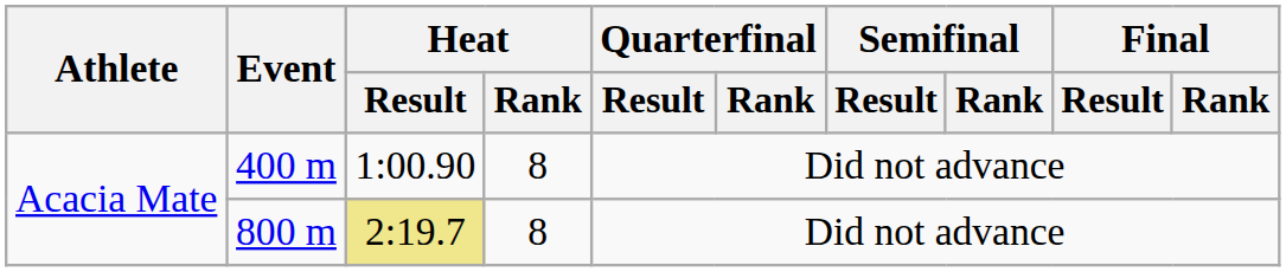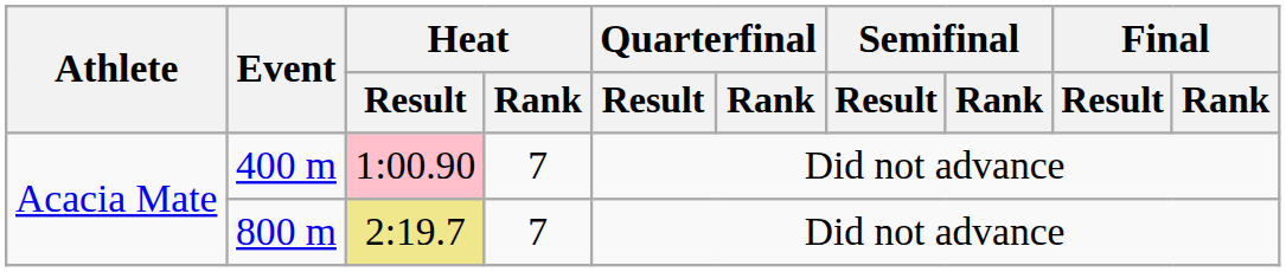400 m | Heat / Result: no background -> pink background
400 m | Heat / Rank: 8 -> 7
800 m | Heat / Rank: 8 -> 7
